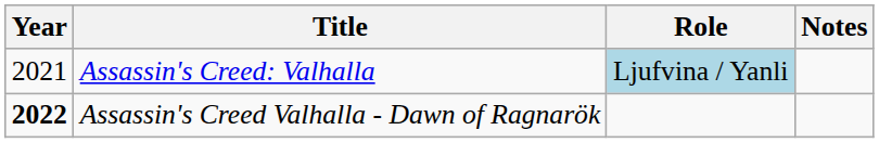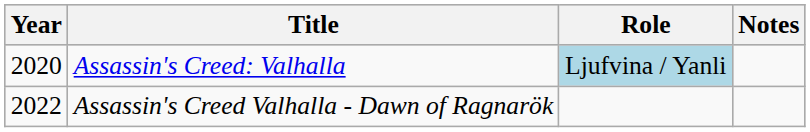Assassin's Creed: Valhalla | Year: 2021 -> 2020
Assassin's Creed Valhalla - Dawn of Ragnarök | Year: bold -> normal
